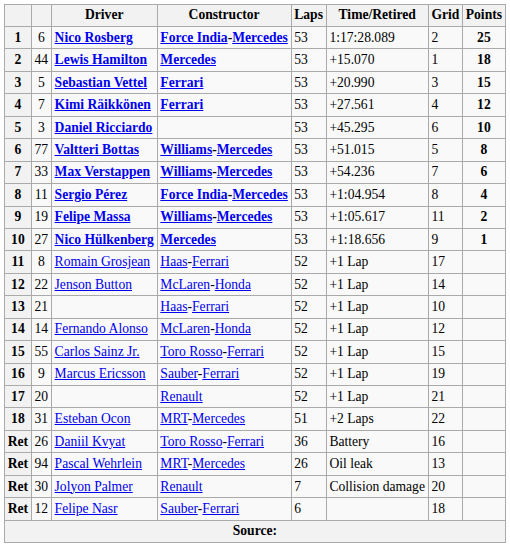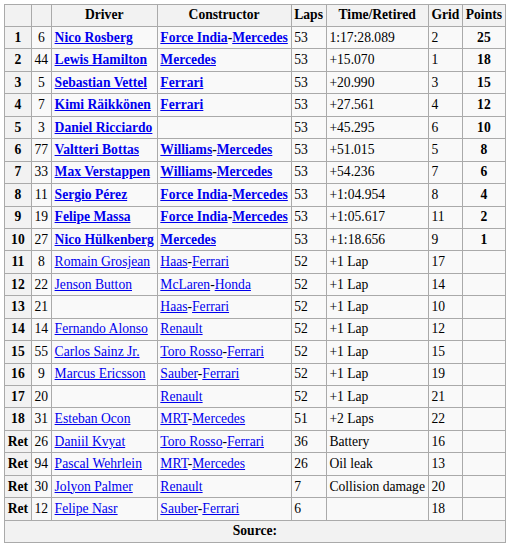Felipe Massa | Constructor: Williams-Mercedes -> Force India-Mercedes
Fernando Alonso | Constructor: McLaren-Honda -> Renault
